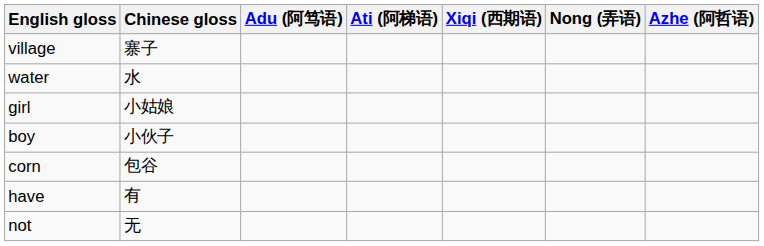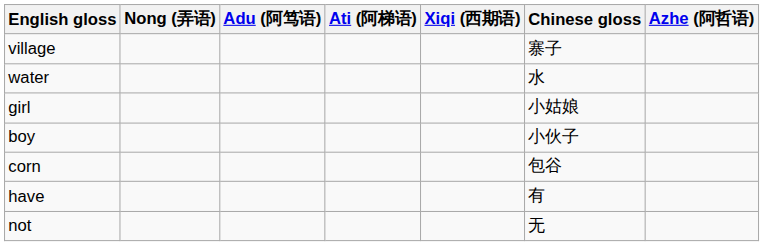columns swapped: Chinese gloss <-> Nong (弄语)
